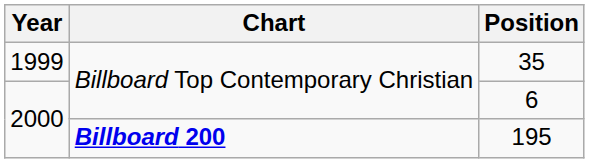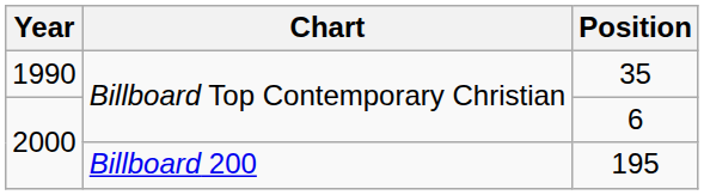35 | Year: 1999 -> 1990
195 | Chart: bold -> normal
